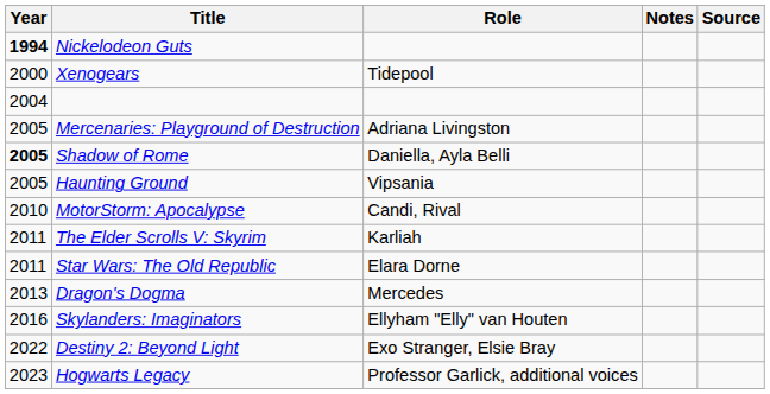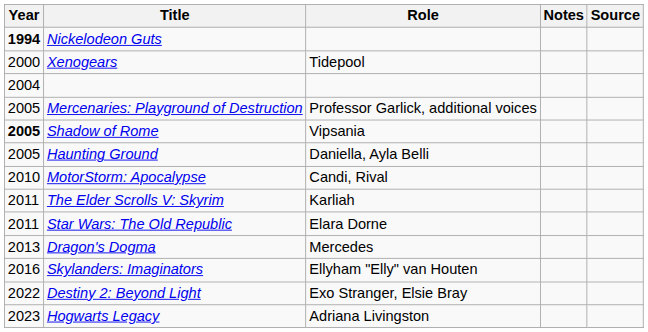Mercenaries: Playground of Destruction | Role: Adriana Livingston -> Professor Garlick, additional voices
Shadow of Rome | Role: Daniella, Ayla Belli -> Vipsania
Haunting Ground | Role: Vipsania -> Daniella, Ayla Belli
Hogwarts Legacy | Role: Professor Garlick, additional voices -> Adriana Livingston
